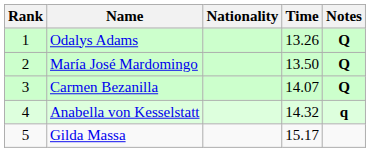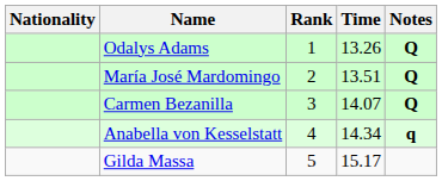columns swapped: Rank <-> Nationality
María José Mardomingo | Time: 13.50 -> 13.51
Anabella von Kesselstatt | Time: 14.32 -> 14.34
